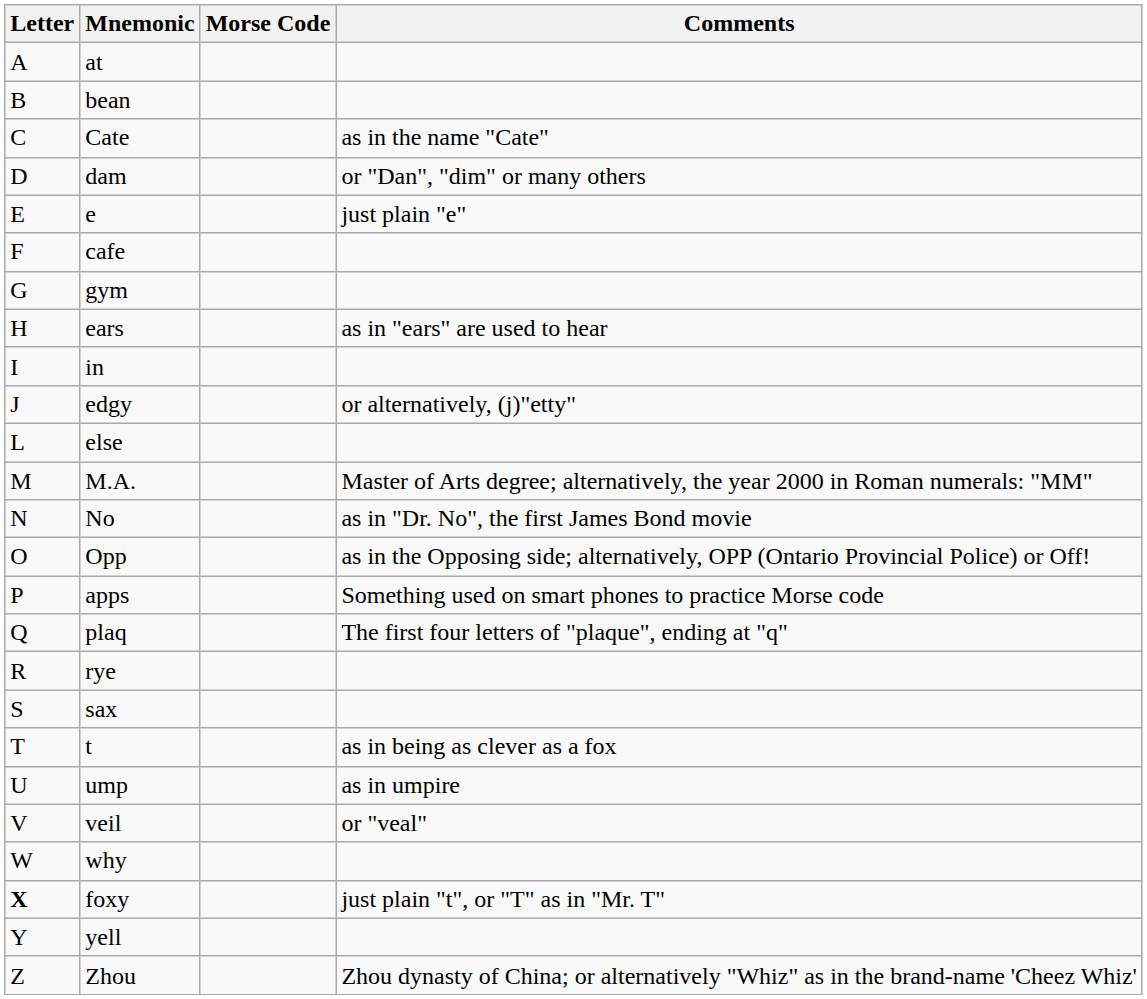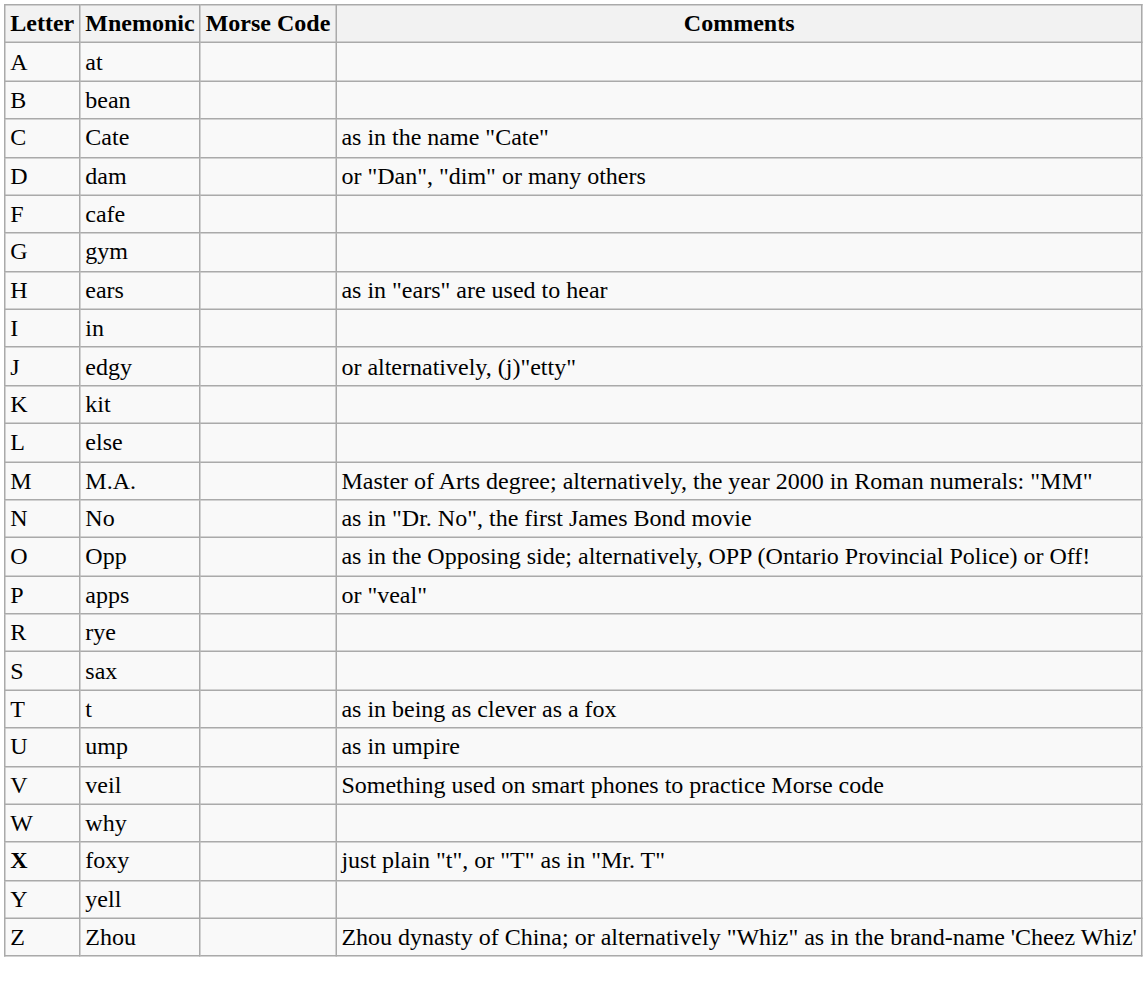- row: E | e | just plain "e"
+ row: K | kit
apps | Comments: Something used on smart phones to practice Morse code -> or "veal"
- row: Q | plaq | The first four letters of "plaque", ending at "q"
veil | Comments: or "veal" -> Something used on smart phones to practice Morse code
